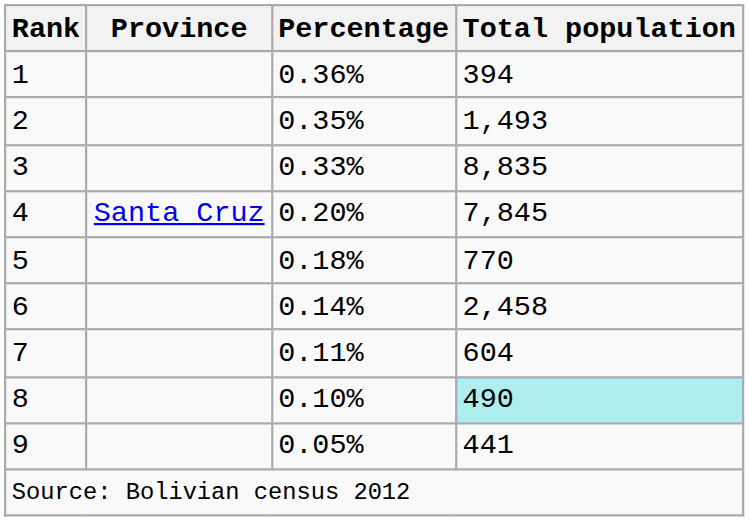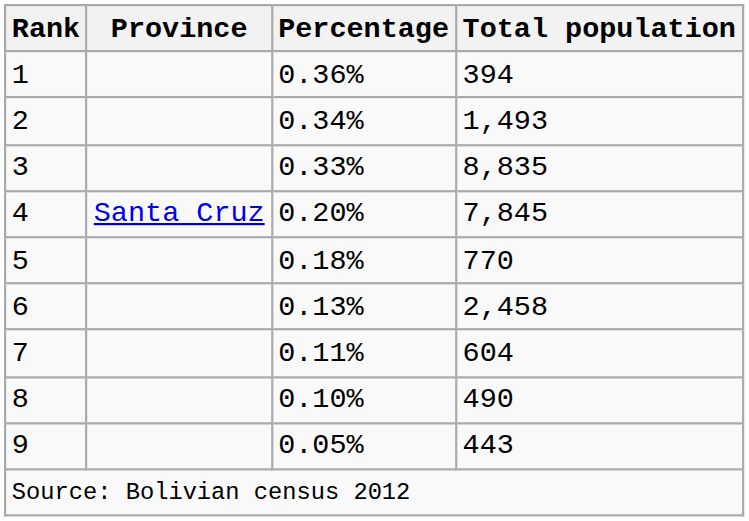2 | Percentage: 0.35% -> 0.34%
6 | Percentage: 0.14% -> 0.13%
8 | Total population: paleturquoise background -> no background
9 | Total population: 441 -> 443
